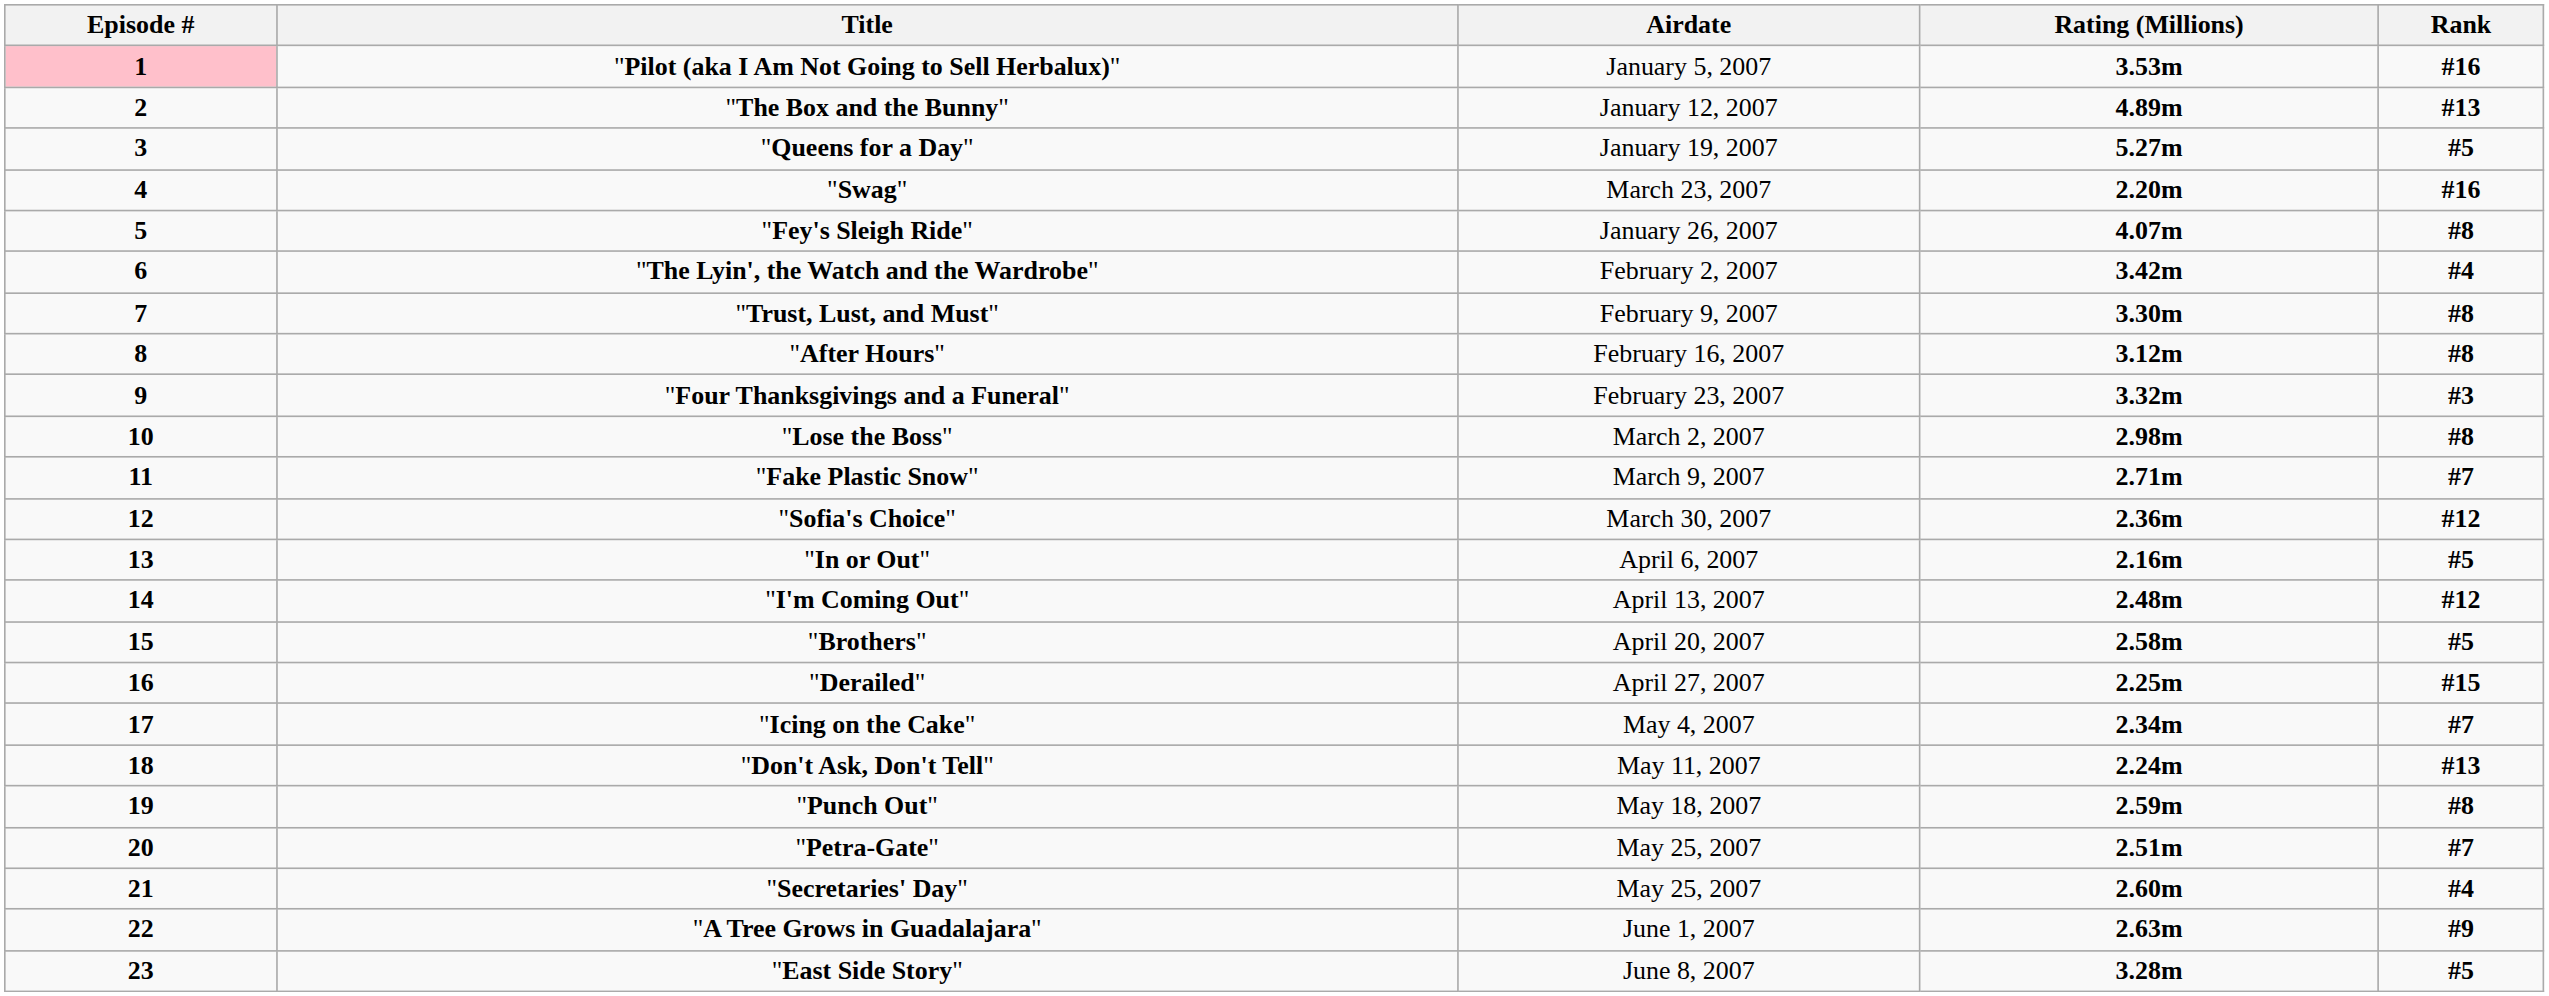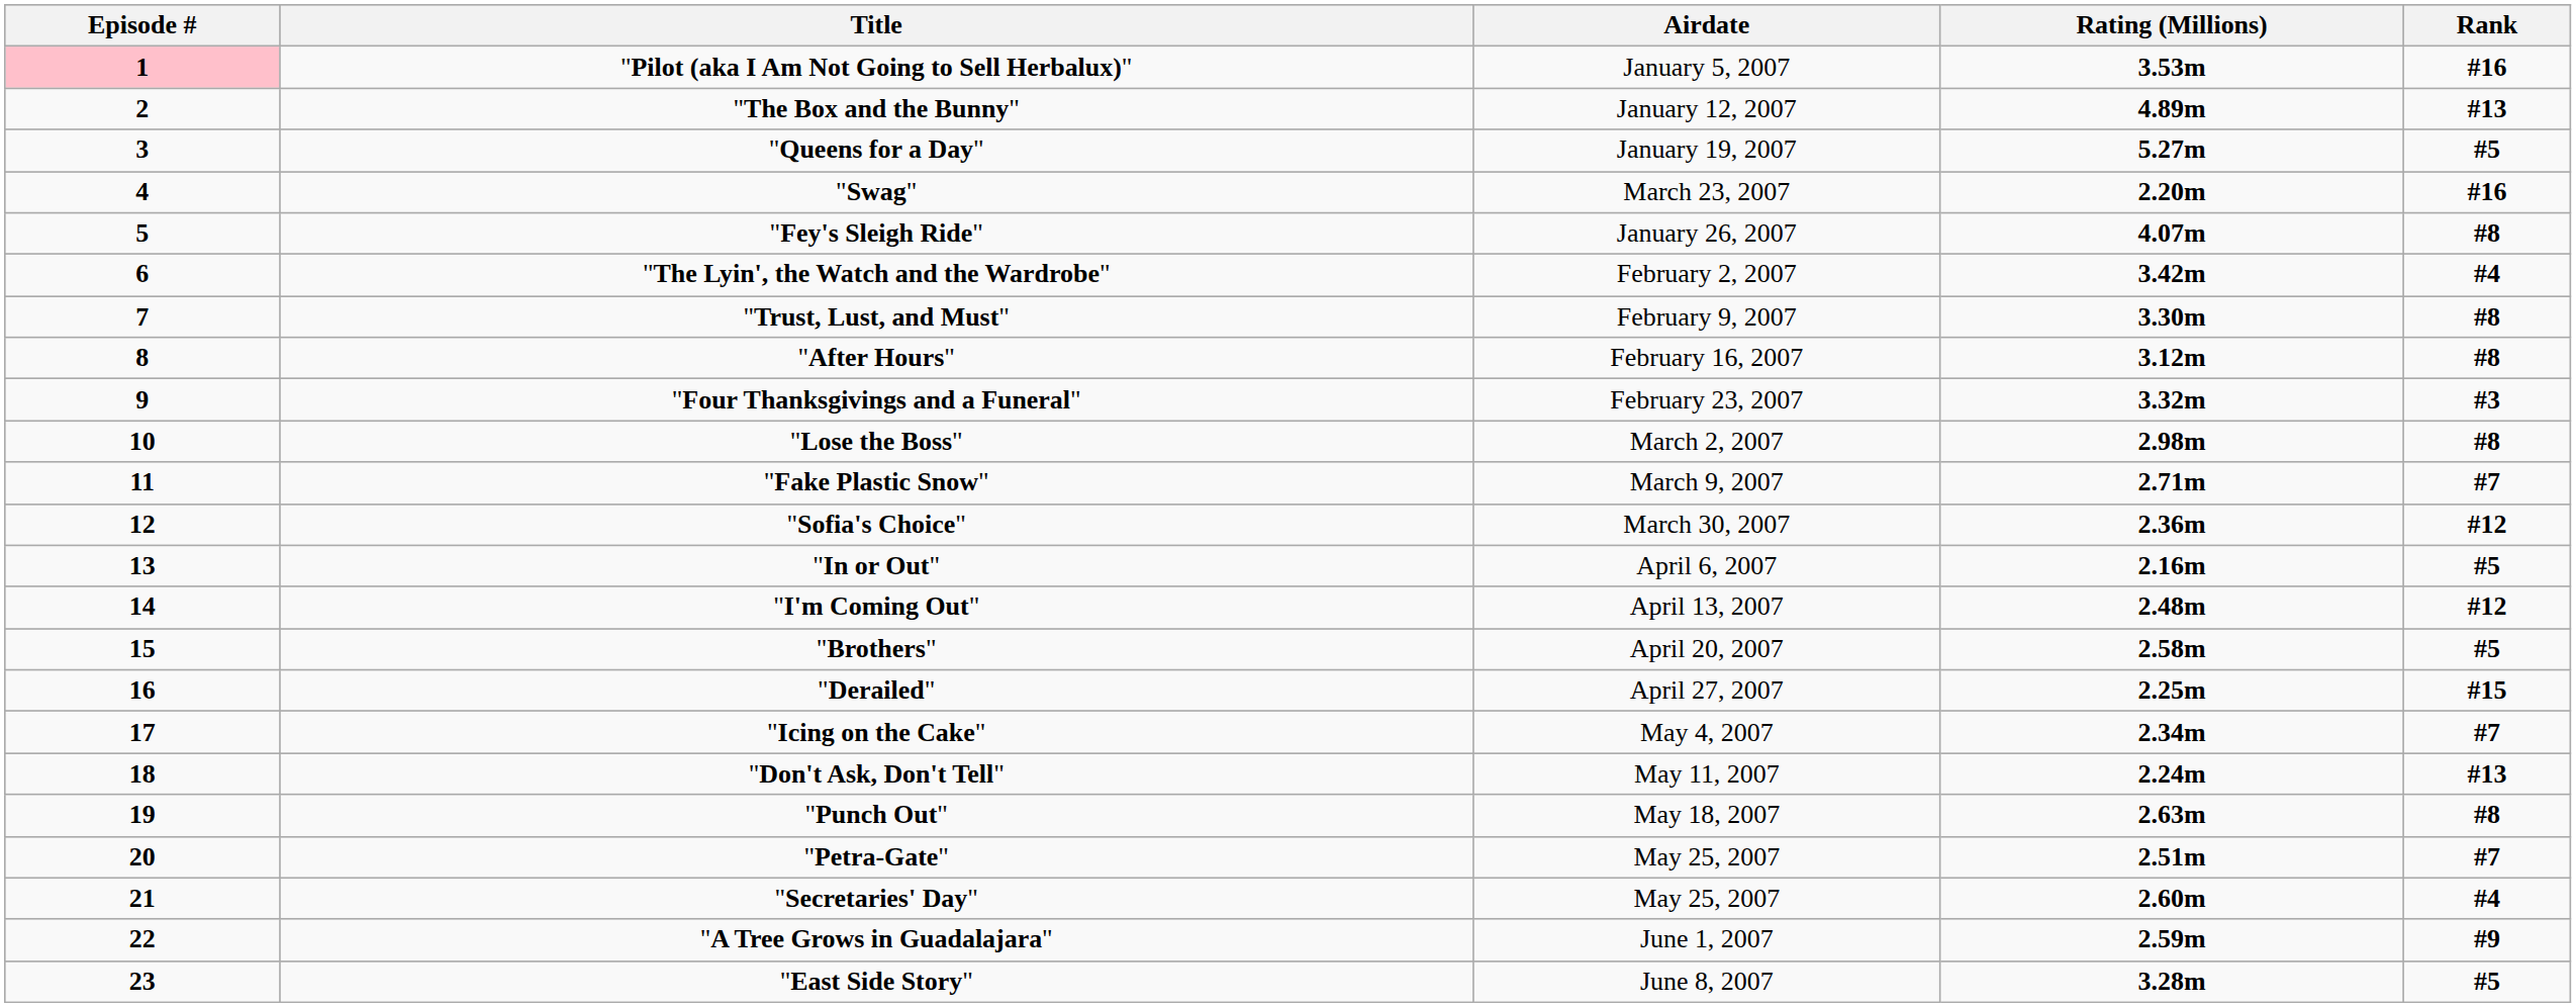"Punch Out" | Rating (Millions): 2.59m -> 2.63m
"A Tree Grows in Guadalajara" | Rating (Millions): 2.63m -> 2.59m
